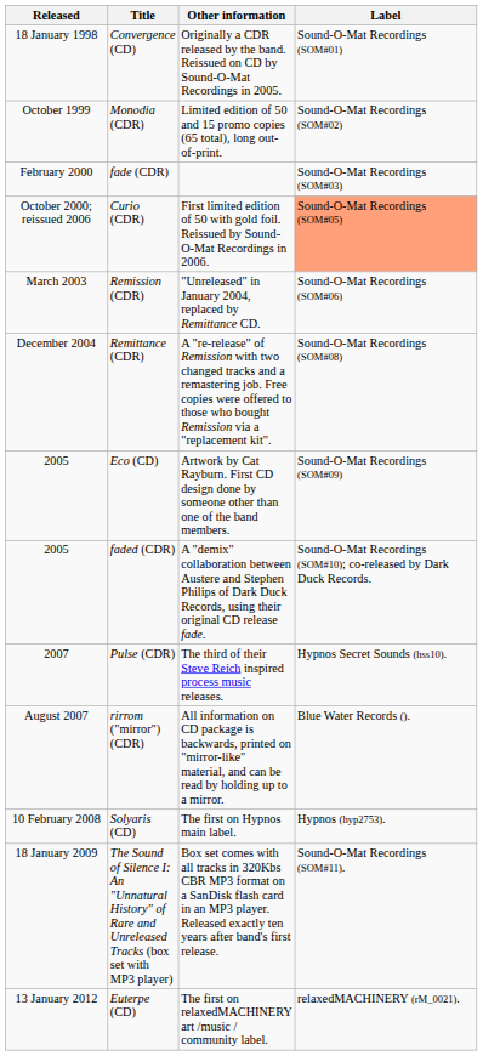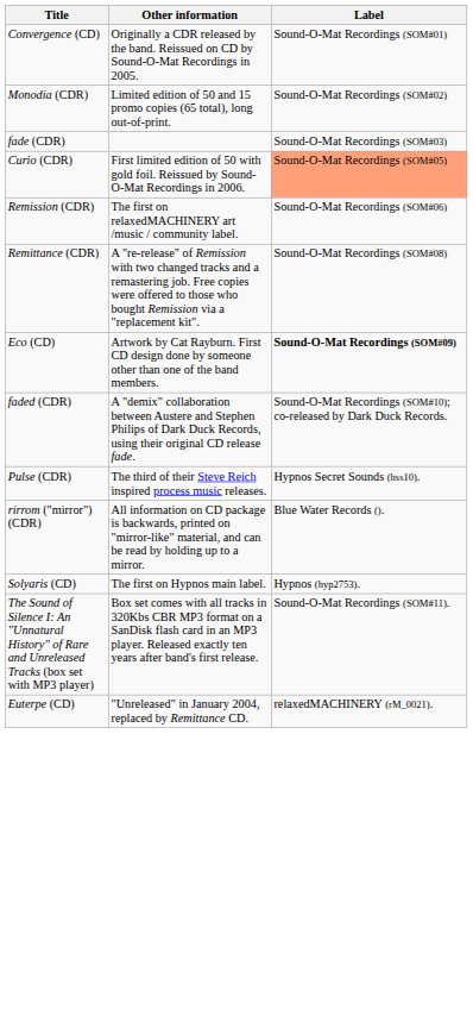- column: Released | 18 January 1998 | October 1999 | February 2000 | October 2000; reissued 2006 | March 2003 | December 2004 | 2005 | 2005 | 2007 | August 2007 | 10 February 2008 | 18 January 2009 | 13 January 2012
Remission (CDR) | Other information: "Unreleased" in January 2004, replaced by Remittance CD. -> The first on relaxedMACHINERY art /music / community label.
Eco (CD) | Label: normal -> bold
Euterpe (CD) | Other information: The first on relaxedMACHINERY art /music / community label. -> "Unreleased" in January 2004, replaced by Remittance CD.
